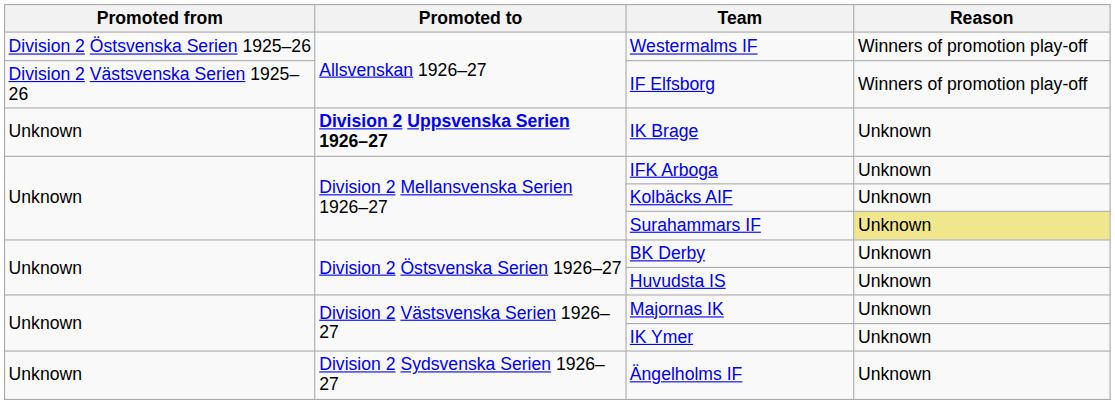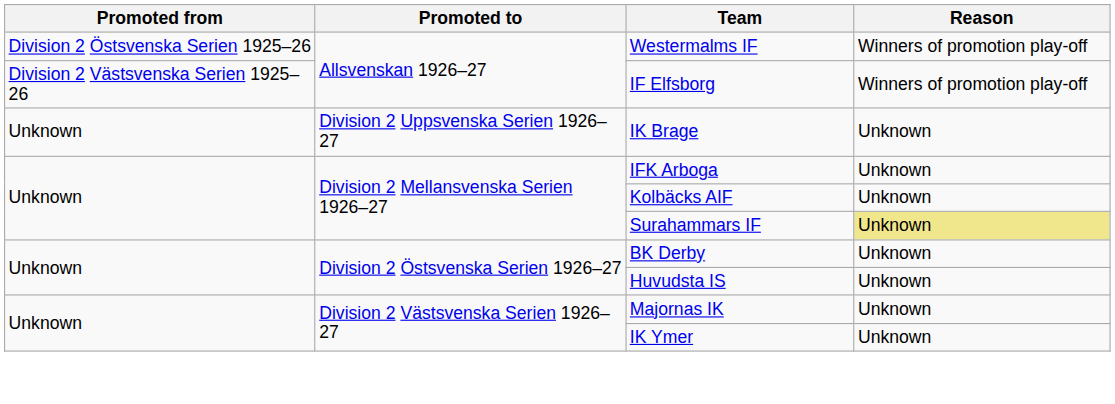IK Brage | Promoted to: bold -> normal
- row: Unknown | Division 2 Sydsvenska Serien 1926–27 | Ängelholms IF | Unknown
